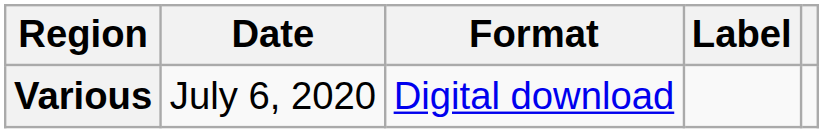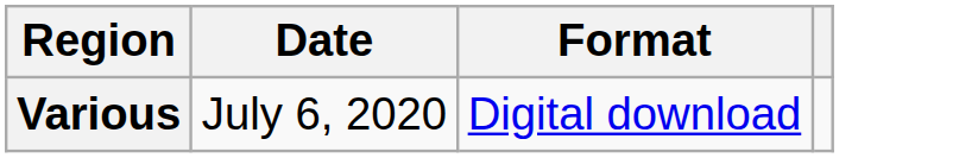- column: Label
